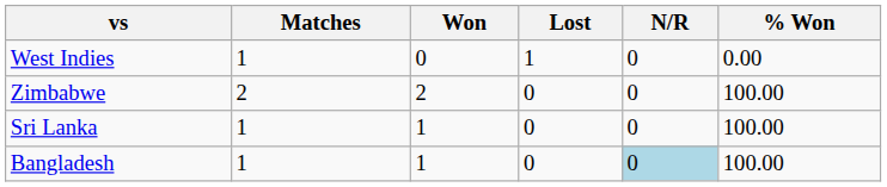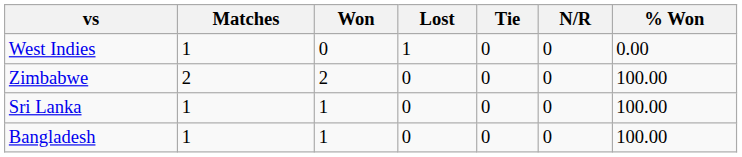+ column: Tie | 0 | 0 | 0 | 0
Bangladesh | N/R: lightblue background -> no background
